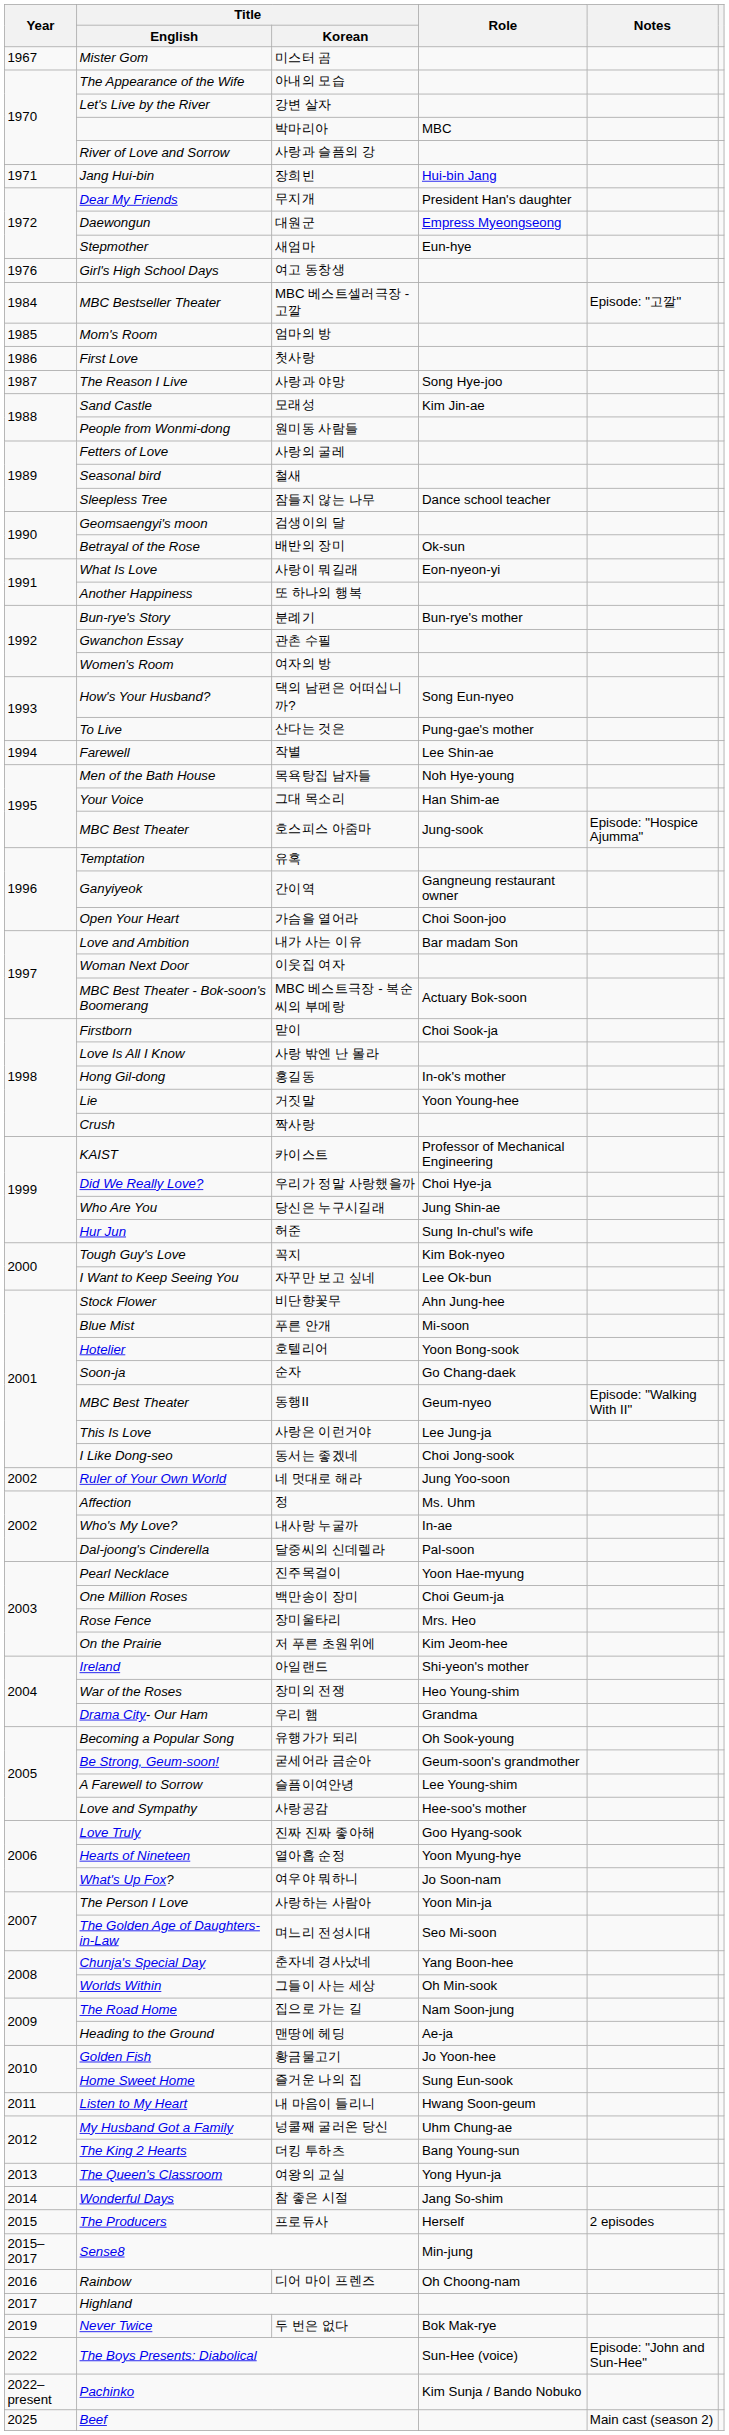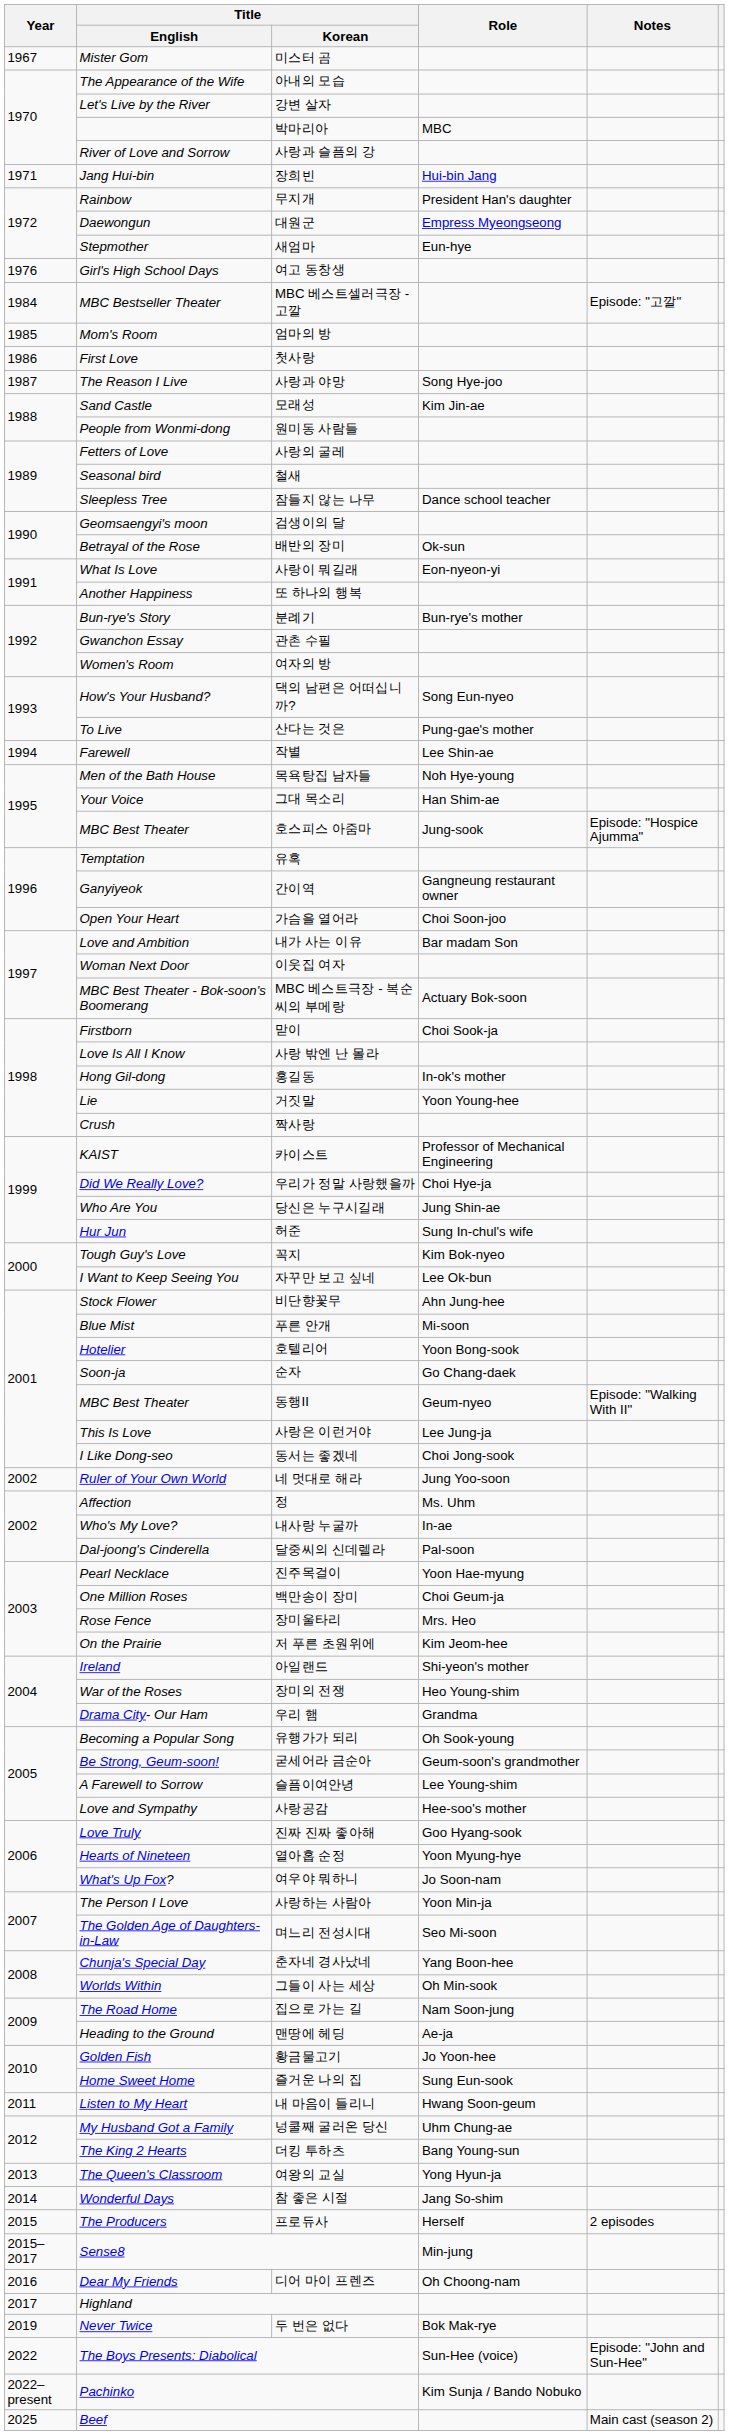무지개 | Title / English: Dear My Friends -> Rainbow
디어 마이 프렌즈 | Title / English: Rainbow -> Dear My Friends
